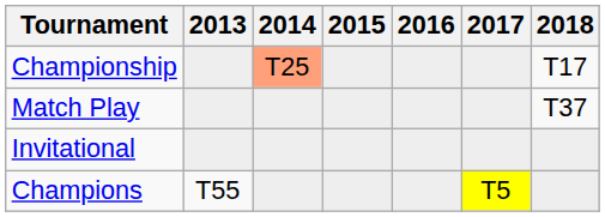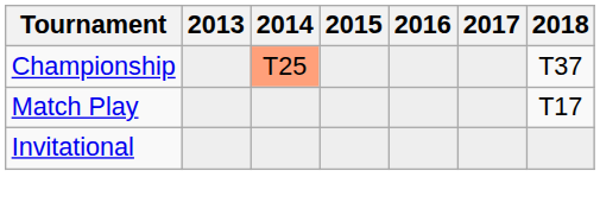Championship | 2018: T17 -> T37
Match Play | 2018: T37 -> T17
- row: Champions | T55 | T5
